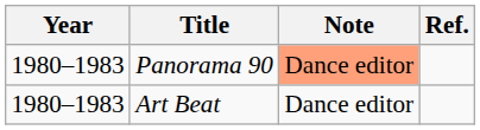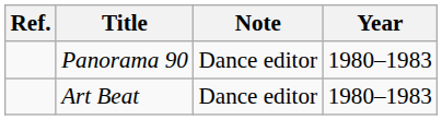columns swapped: Year <-> Ref.
Panorama 90 | Note: lightsalmon background -> no background
